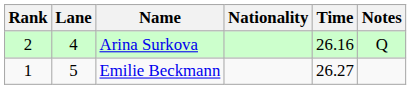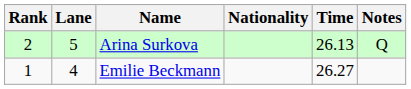Arina Surkova | Lane: 4 -> 5
Arina Surkova | Time: 26.16 -> 26.13
Emilie Beckmann | Lane: 5 -> 4
